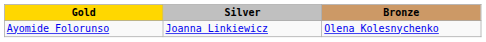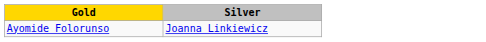- column: Bronze | Olena Kolesnychenko
